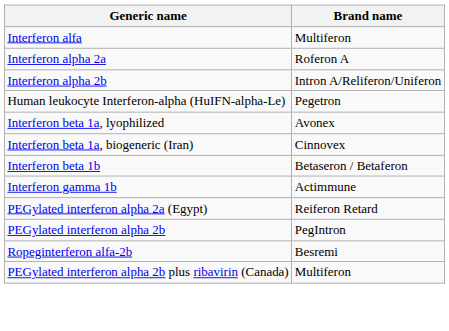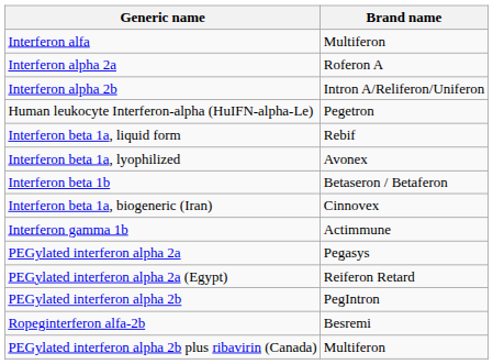+ row: Interferon beta 1a, liquid form | Rebif
rows swapped: Interferon beta 1a, biogeneric (Iran) <-> Interferon beta 1b
+ row: PEGylated interferon alpha 2a | Pegasys
